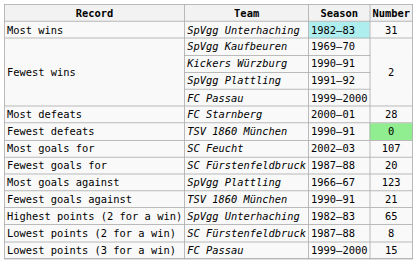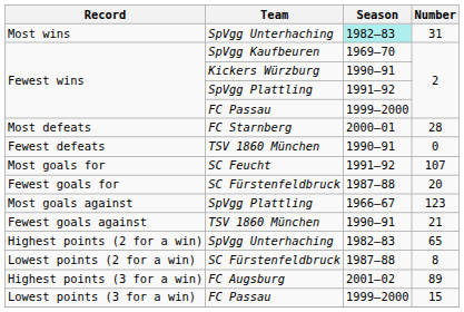Fewest defeats | Number: lightgreen background -> no background
Most goals for | Season: 2002–03 -> 1991–92
+ row: Highest points (3 for a win) | FC Augsburg | 2001–02 | 89
